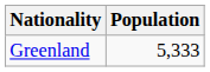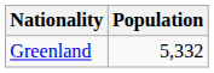Greenland | Population: 5,333 -> 5,332
